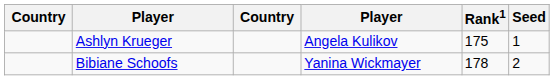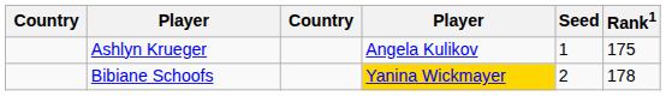columns swapped: Rank1 <-> Seed
Bibiane Schoofs | column 4: no background -> gold background
